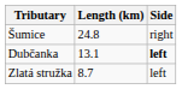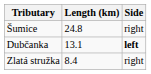Zlatá stružka | Length (km): 8.7 -> 8.4
Zlatá stružka | Side: left -> right
